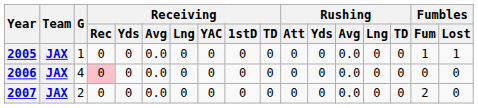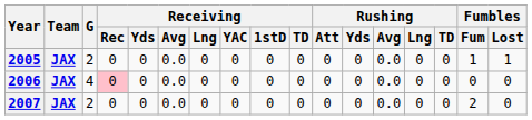2005 | G: 1 -> 2
